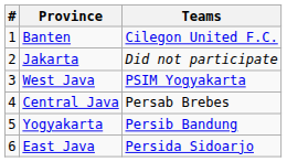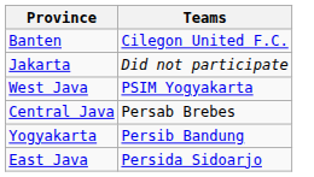- column: # | 1 | 2 | 3 | 4 | 5 | 6
